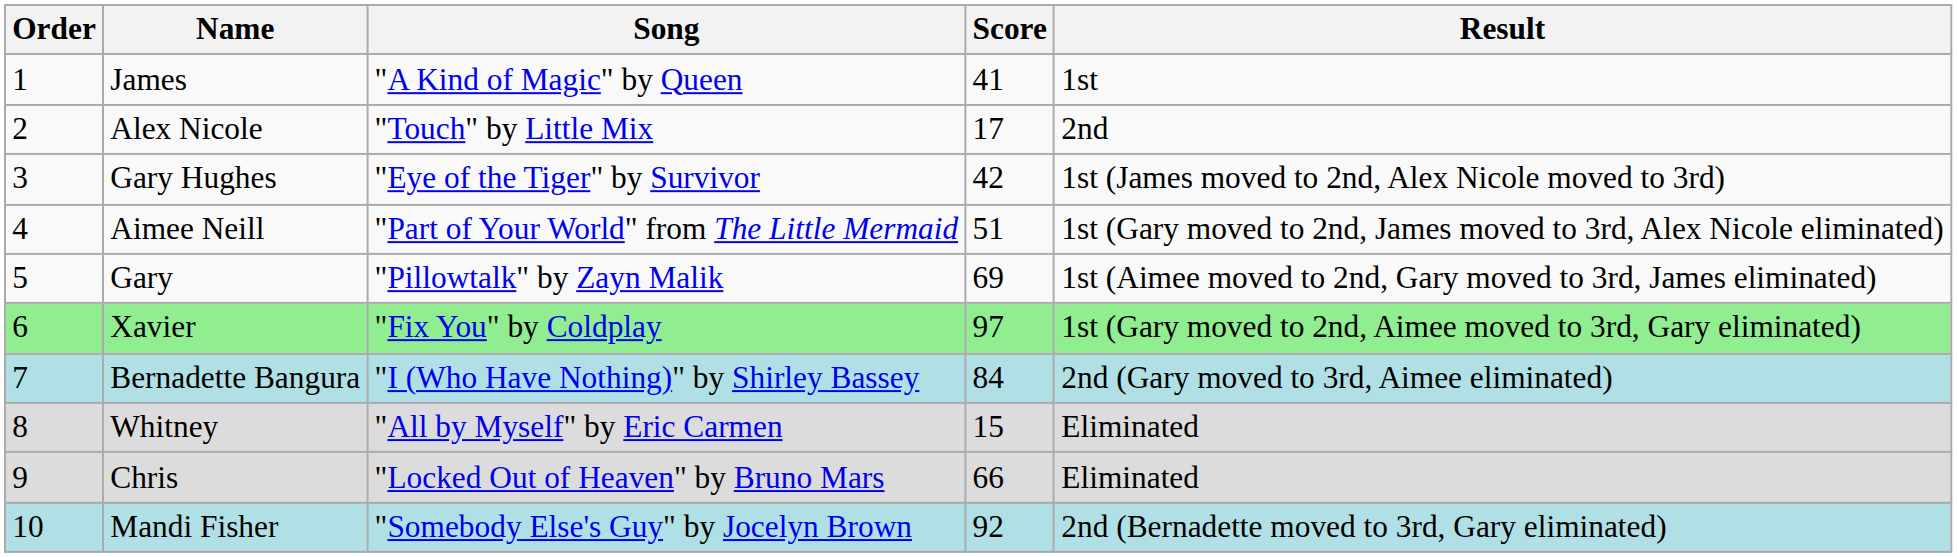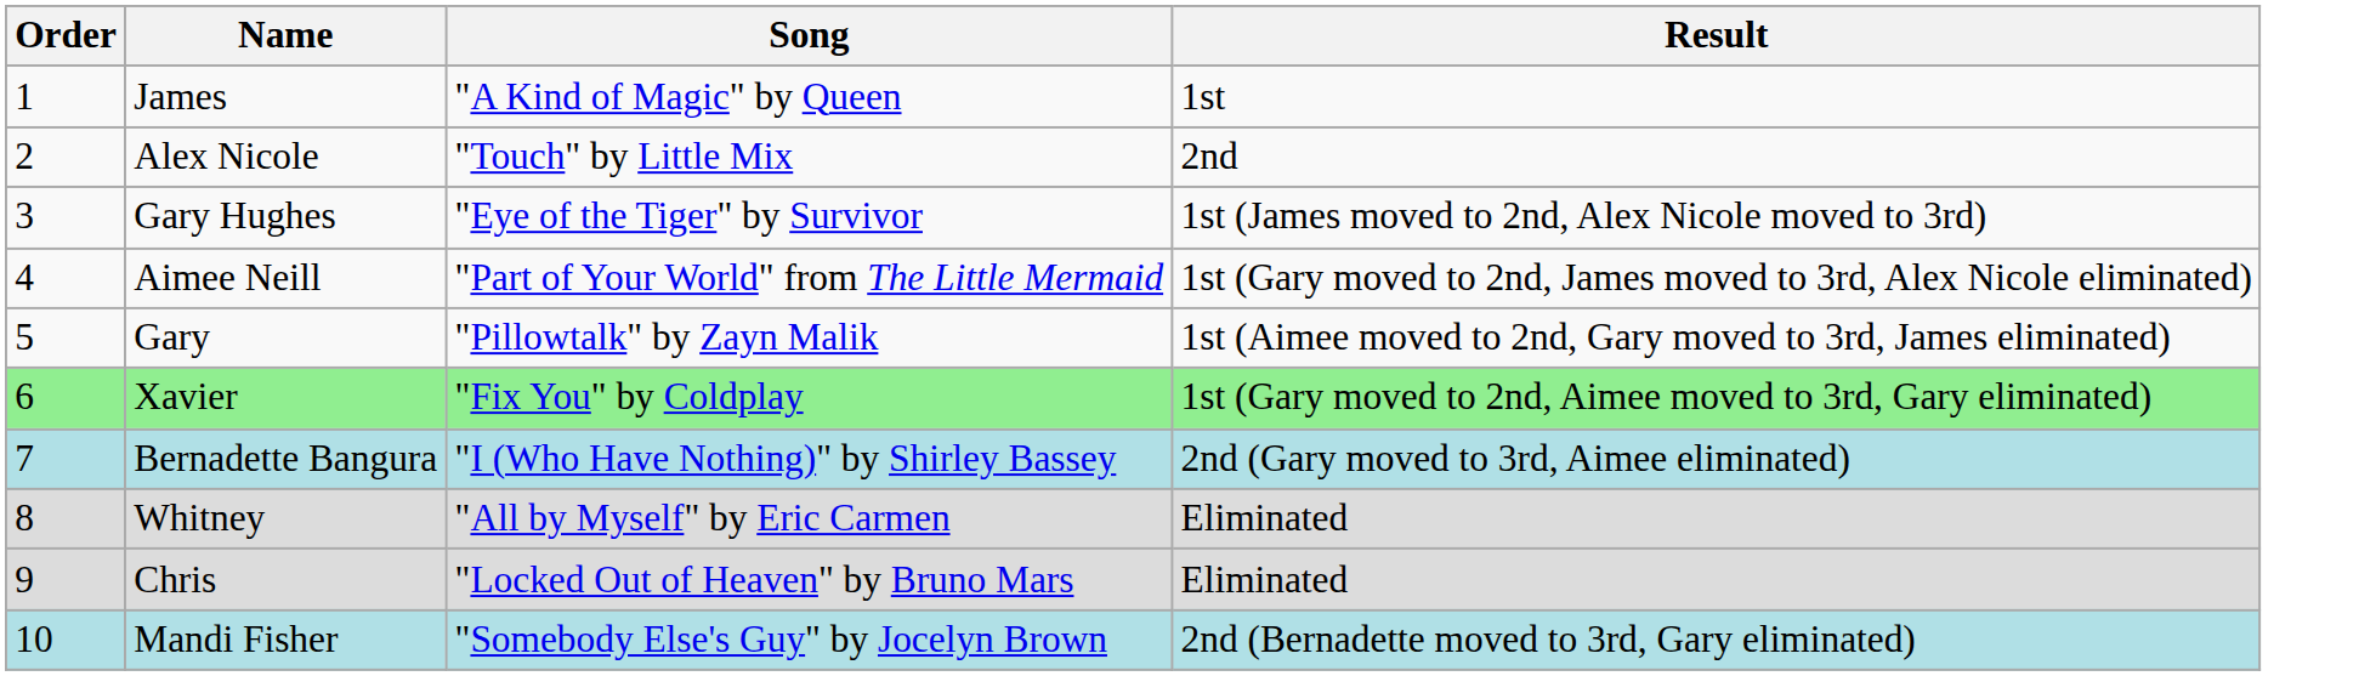- column: Score | 41 | 17 | 42 | 51 | 69 | 97 | 84 | 15 | 66 | 92
